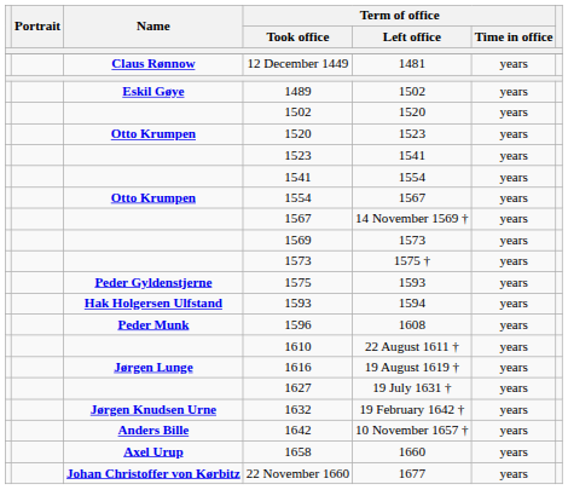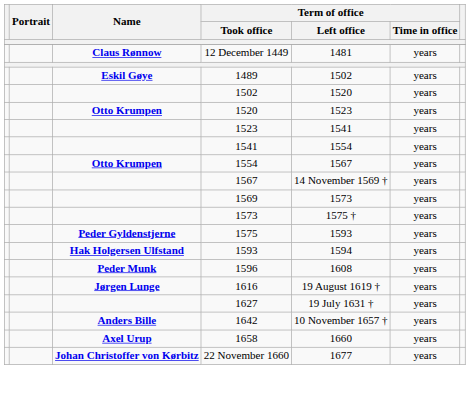- row: 1610 | 22 August 1611 † | years
- row: Jørgen Knudsen Urne | 1632 | 19 February 1642 † | years
